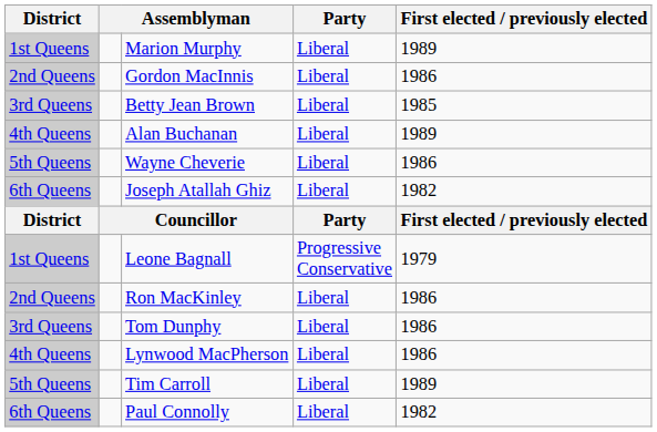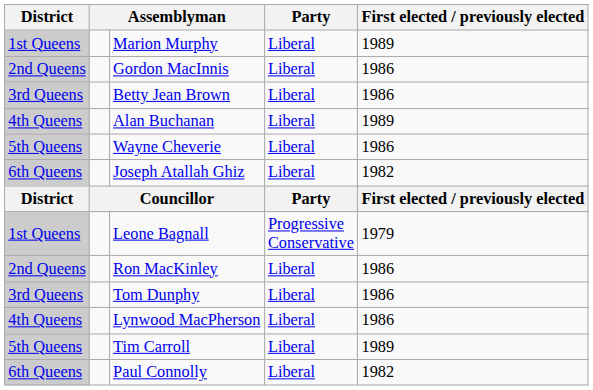Betty Jean Brown | First elected / previously elected: 1985 -> 1986
